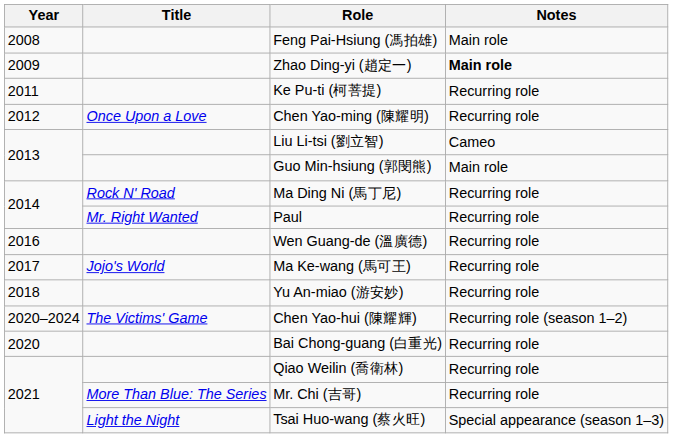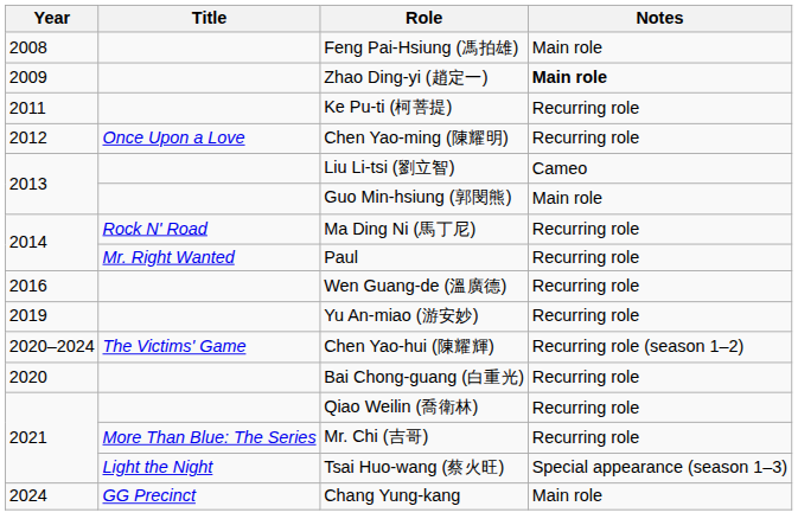- row: 2017 | Jojo's World | Ma Ke-wang (馬可王) | Recurring role
Yu An-miao (游安妙) | Year: 2018 -> 2019
+ row: 2024 | GG Precinct | Chang Yung-kang | Main role
